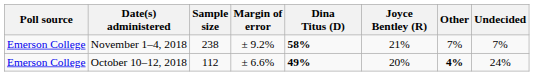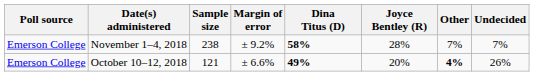November 1–4, 2018 | Joyce Bentley (R): 21% -> 28%
October 10–12, 2018 | Sample size: 112 -> 121
October 10–12, 2018 | Undecided: 24% -> 26%
